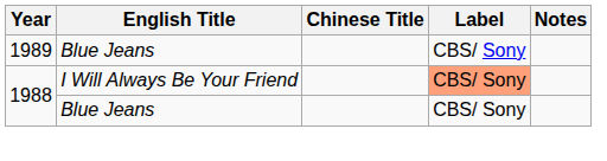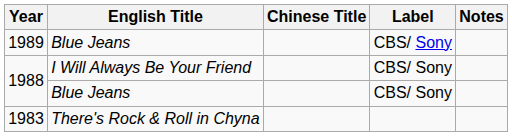1988 / I Will Always Be Your Friend | Label: lightsalmon background -> no background
+ row: 1983 | There's Rock & Roll in Chyna
